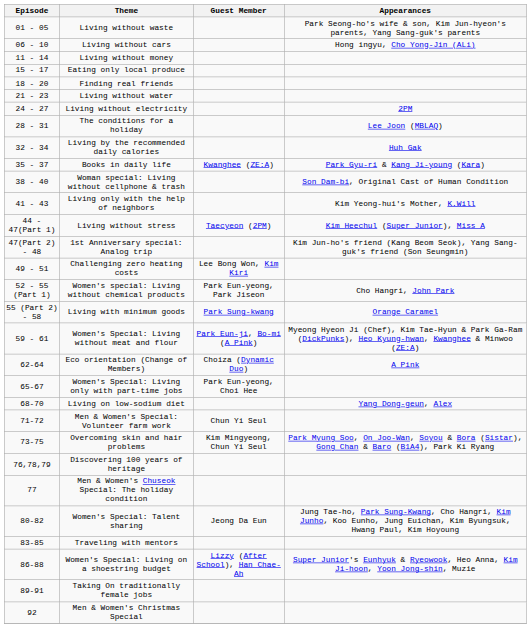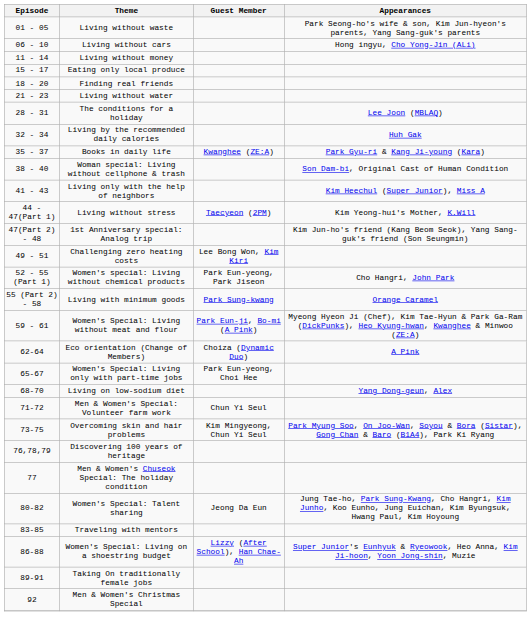- row: 24 - 27 | Living without electricity | 2PM
Living only with the help of neighbors | Appearances: Kim Yeong-hui's Mother, K.Will -> Kim Heechul (Super Junior), Miss A
Living without stress | Appearances: Kim Heechul (Super Junior), Miss A -> Kim Yeong-hui's Mother, K.Will
